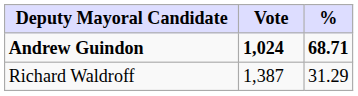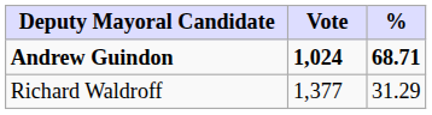Richard Waldroff | Vote: 1,387 -> 1,377
